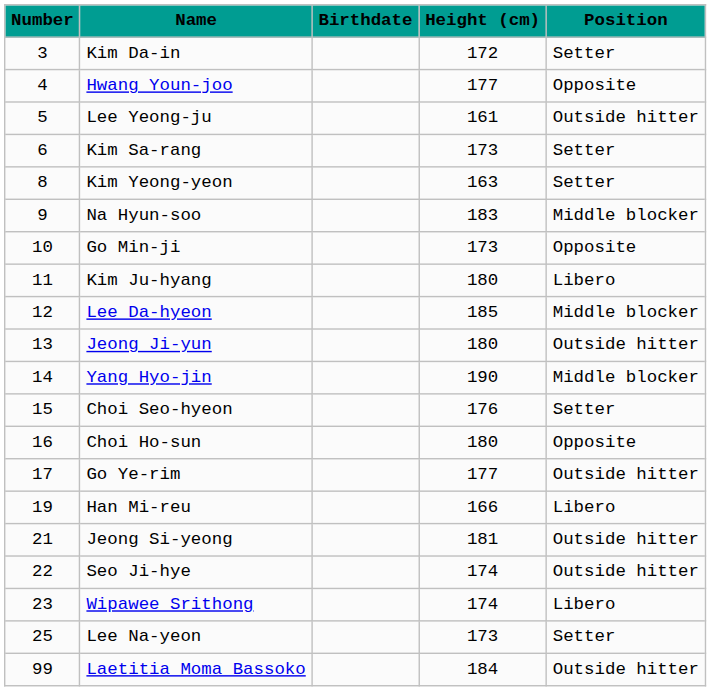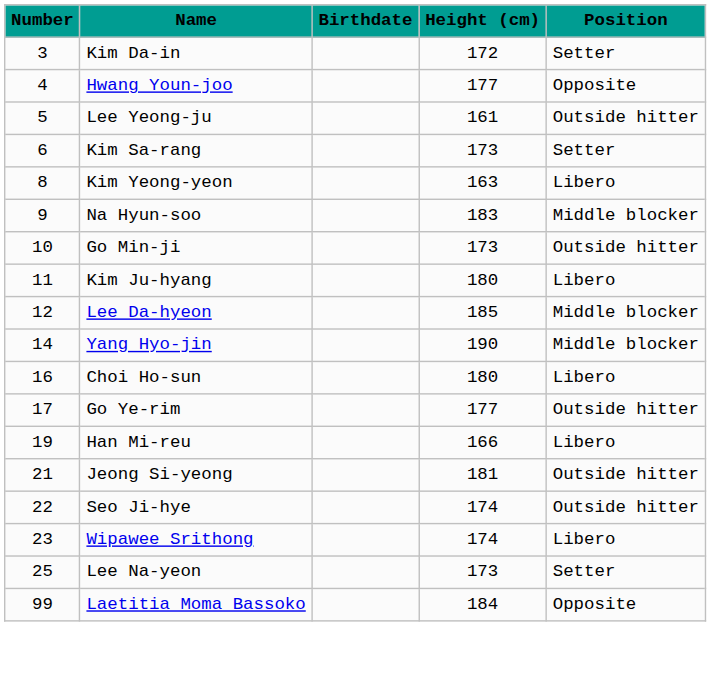Kim Yeong-yeon | Position: Setter -> Libero
Go Min-ji | Position: Opposite -> Outside hitter
- row: 13 | Jeong Ji-yun | 180 | Outside hitter
- row: 15 | Choi Seo-hyeon | 176 | Setter
Choi Ho-sun | Position: Opposite -> Libero
Laetitia Moma Bassoko | Position: Outside hitter -> Opposite
